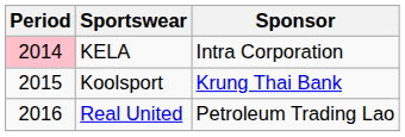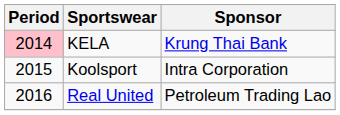KELA | Sponsor: Intra Corporation -> Krung Thai Bank
Koolsport | Sponsor: Krung Thai Bank -> Intra Corporation
